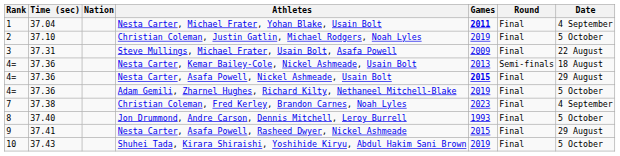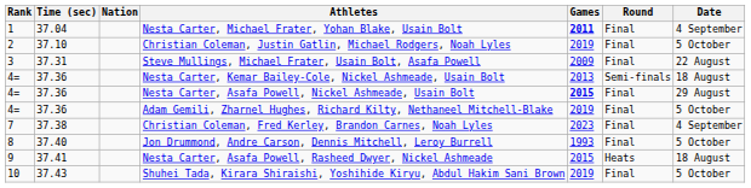Nesta Carter, Asafa Powell, Rasheed Dwyer, Nickel Ashmeade | Round: Final -> Heats
Nesta Carter, Asafa Powell, Rasheed Dwyer, Nickel Ashmeade | Date: 29 August -> 18 August
